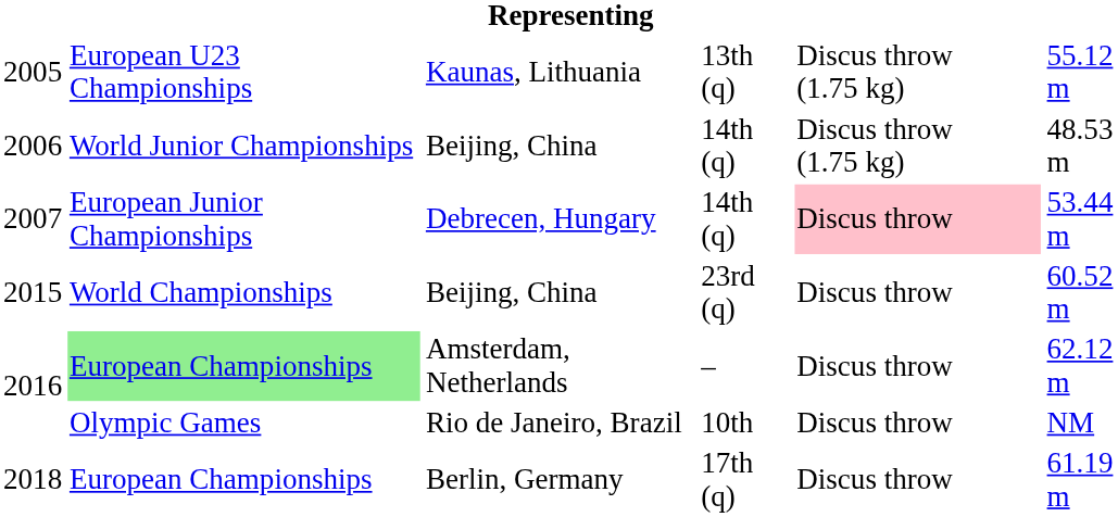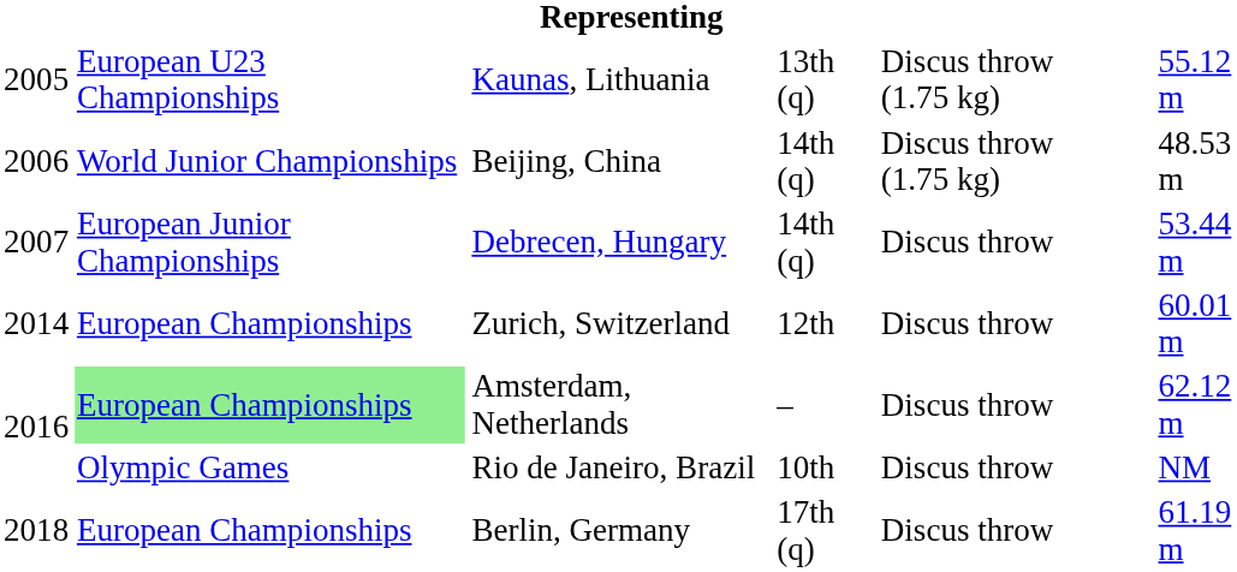2007 | column 5: pink background -> no background
+ row: 2014 | European Championships | Zurich, Switzerland | 12th | Discus throw | 60.01 m
- row: 2015 | World Championships | Beijing, China | 23rd (q) | Discus throw | 60.52 m
